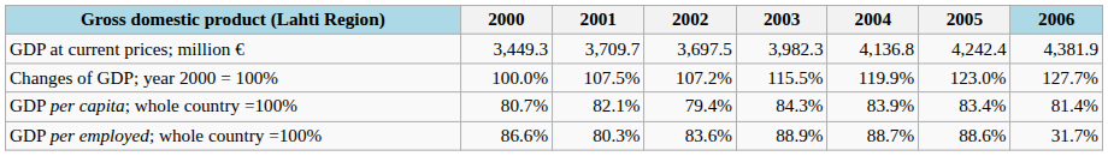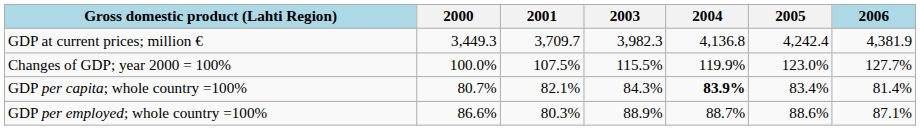- column: 2002 | 3,697.5 | 107.2% | 79.4% | 83.6%
GDP per capita; whole country =100% | 2004: normal -> bold
GDP per employed; whole country =100% | 2006: 31.7% -> 87.1%
